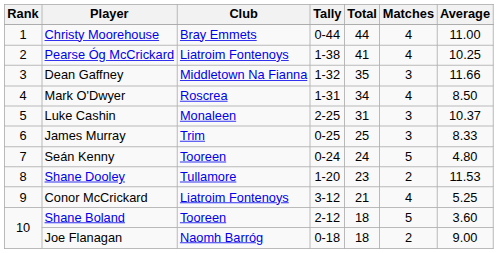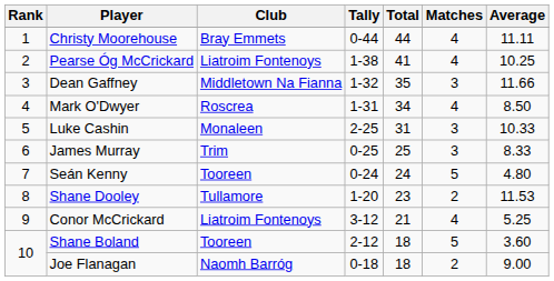Christy Moorehouse | Average: 11.00 -> 11.11
Luke Cashin | Average: 10.37 -> 10.33
